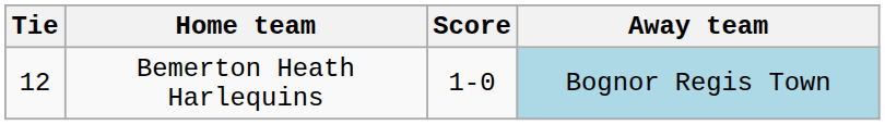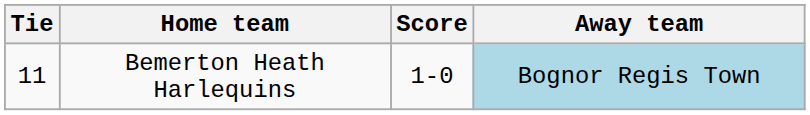Bemerton Heath Harlequins | Tie: 12 -> 11
